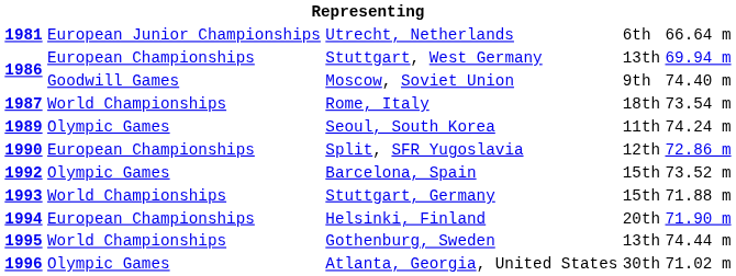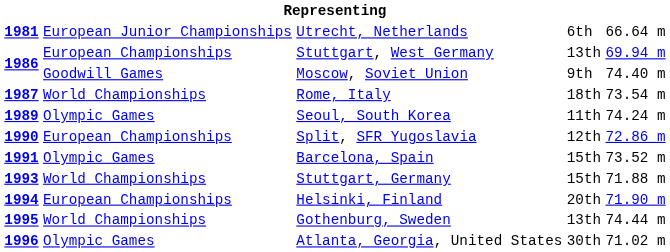Barcelona, Spain | column 1: 1992 -> 1991
